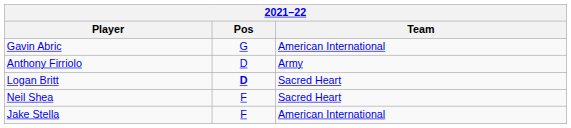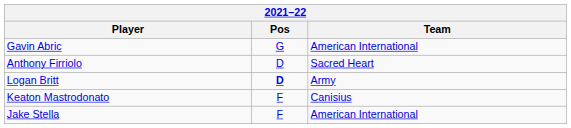Anthony Firriolo | Team: Army -> Sacred Heart
Logan Britt | Team: Sacred Heart -> Army
+ row: Keaton Mastrodonato | F | Canisius
- row: Neil Shea | F | Sacred Heart
